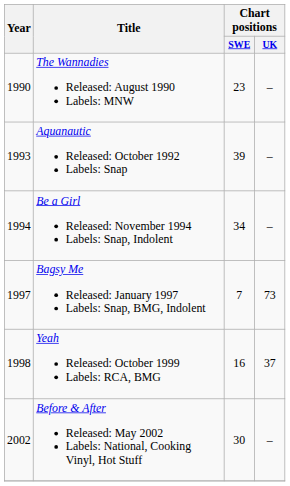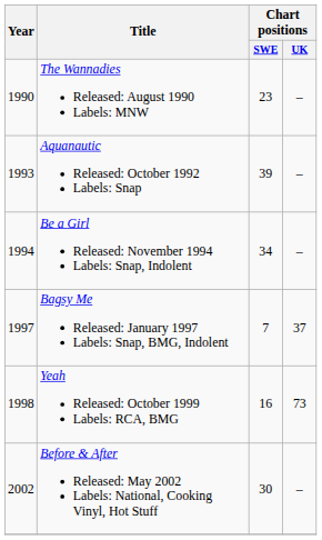Bagsy Me Released: January 1997 Labels: Snap, BMG, Indolent | Chart positions / UK: 73 -> 37
Yeah Released: October 1999 Labels: RCA, BMG | Chart positions / UK: 37 -> 73
